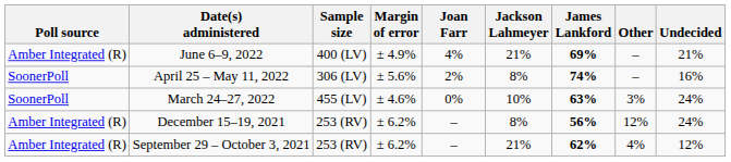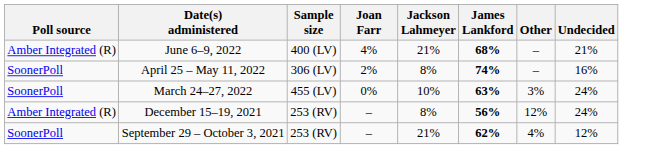- column: Margin of error | ± 4.9% | ± 5.6% | ± 4.6% | ± 6.2% | ± 6.2%
June 6–9, 2022 | James Lankford: 69% -> 68%
September 29 – October 3, 2021 | Poll source: Amber Integrated (R) -> SoonerPoll
